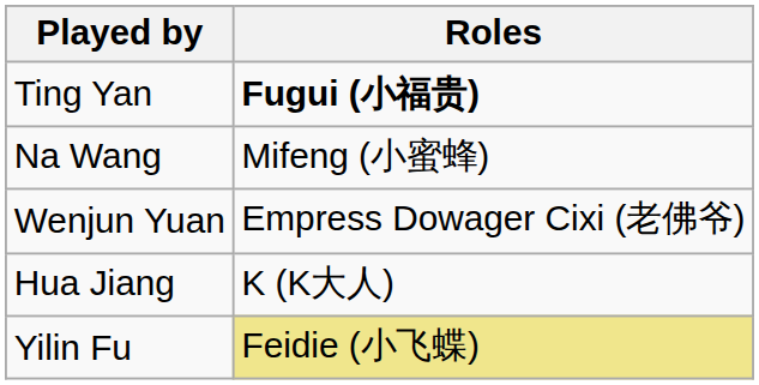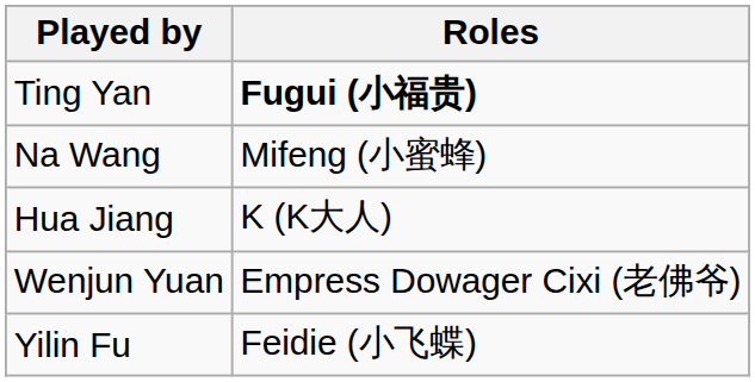rows swapped: Wenjun Yuan <-> Hua Jiang
Yilin Fu | Roles: khaki background -> no background
